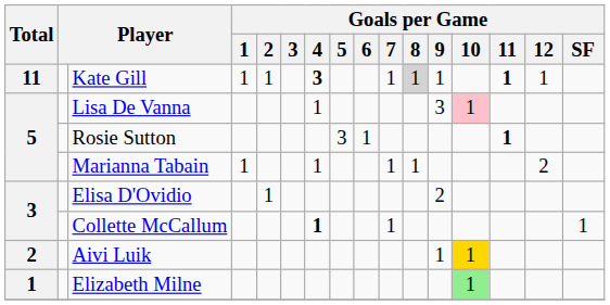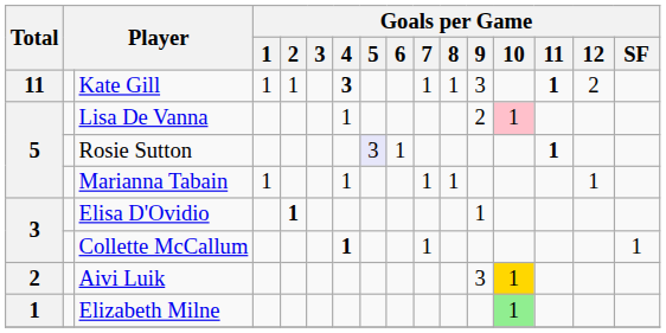Kate Gill | Goals per Game / 8: lightgrey background -> no background
Kate Gill | Goals per Game / 9: 1 -> 3
Kate Gill | Goals per Game / 12: 1 -> 2
Lisa De Vanna | Goals per Game / 9: 3 -> 2
Rosie Sutton | Goals per Game / 5: no background -> lavender background
Marianna Tabain | Goals per Game / 12: 2 -> 1
Elisa D'Ovidio | Goals per Game / 2: normal -> bold
Elisa D'Ovidio | Goals per Game / 9: 2 -> 1
Aivi Luik | Goals per Game / 9: 1 -> 3
